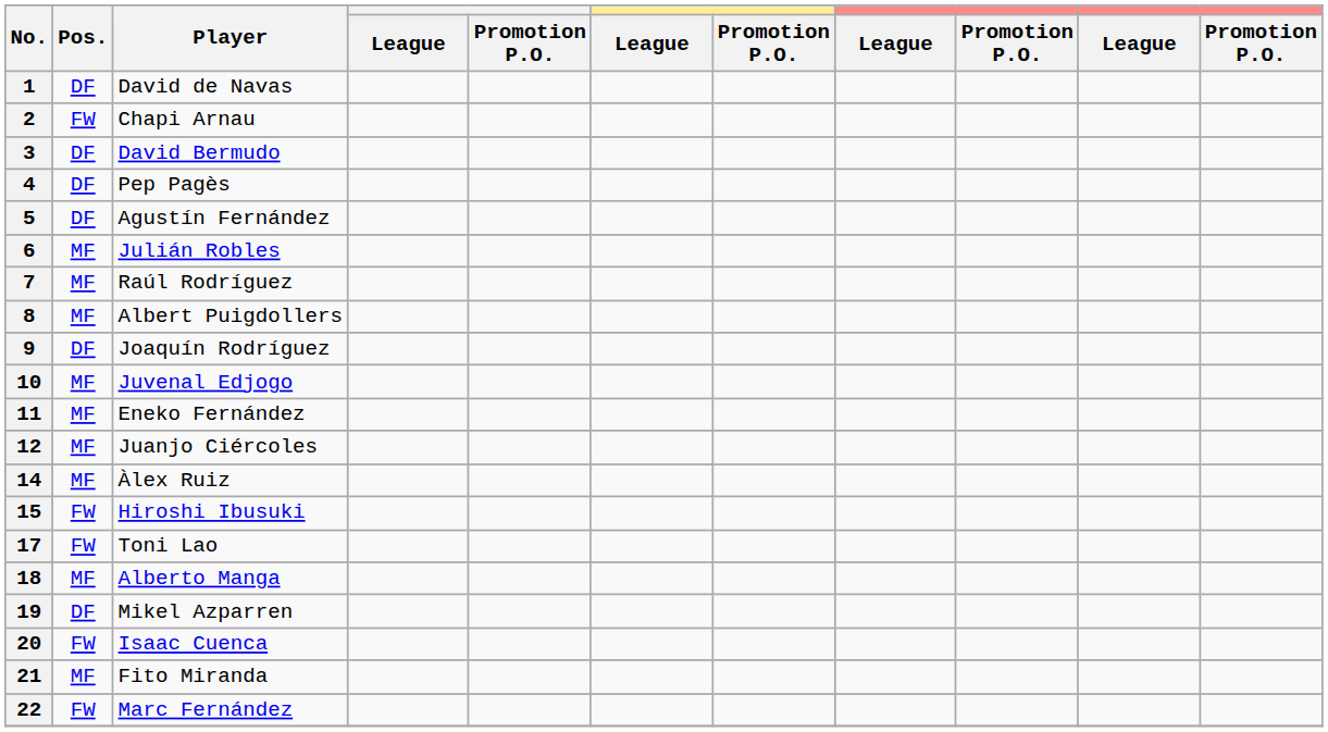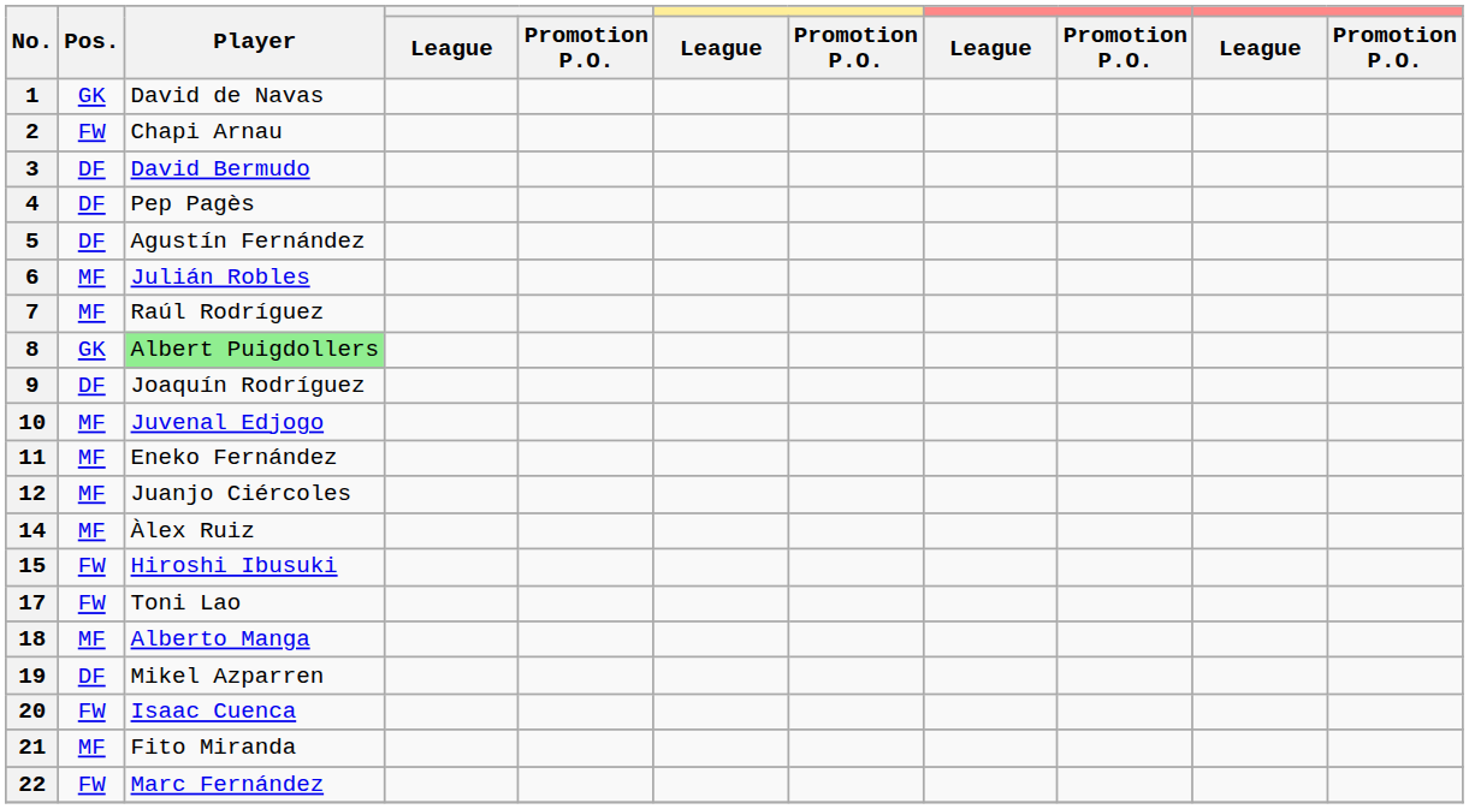1 | Pos.: DF -> GK
8 | Pos.: MF -> GK
8 | Player: no background -> lightgreen background
